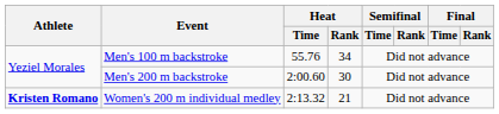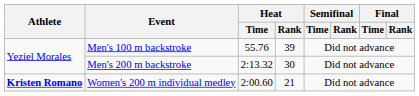Men's 100 m backstroke | Heat / Rank: 34 -> 39
Men's 200 m backstroke | Heat / Time: 2:00.60 -> 2:13.32
Women's 200 m individual medley | Heat / Time: 2:13.32 -> 2:00.60
